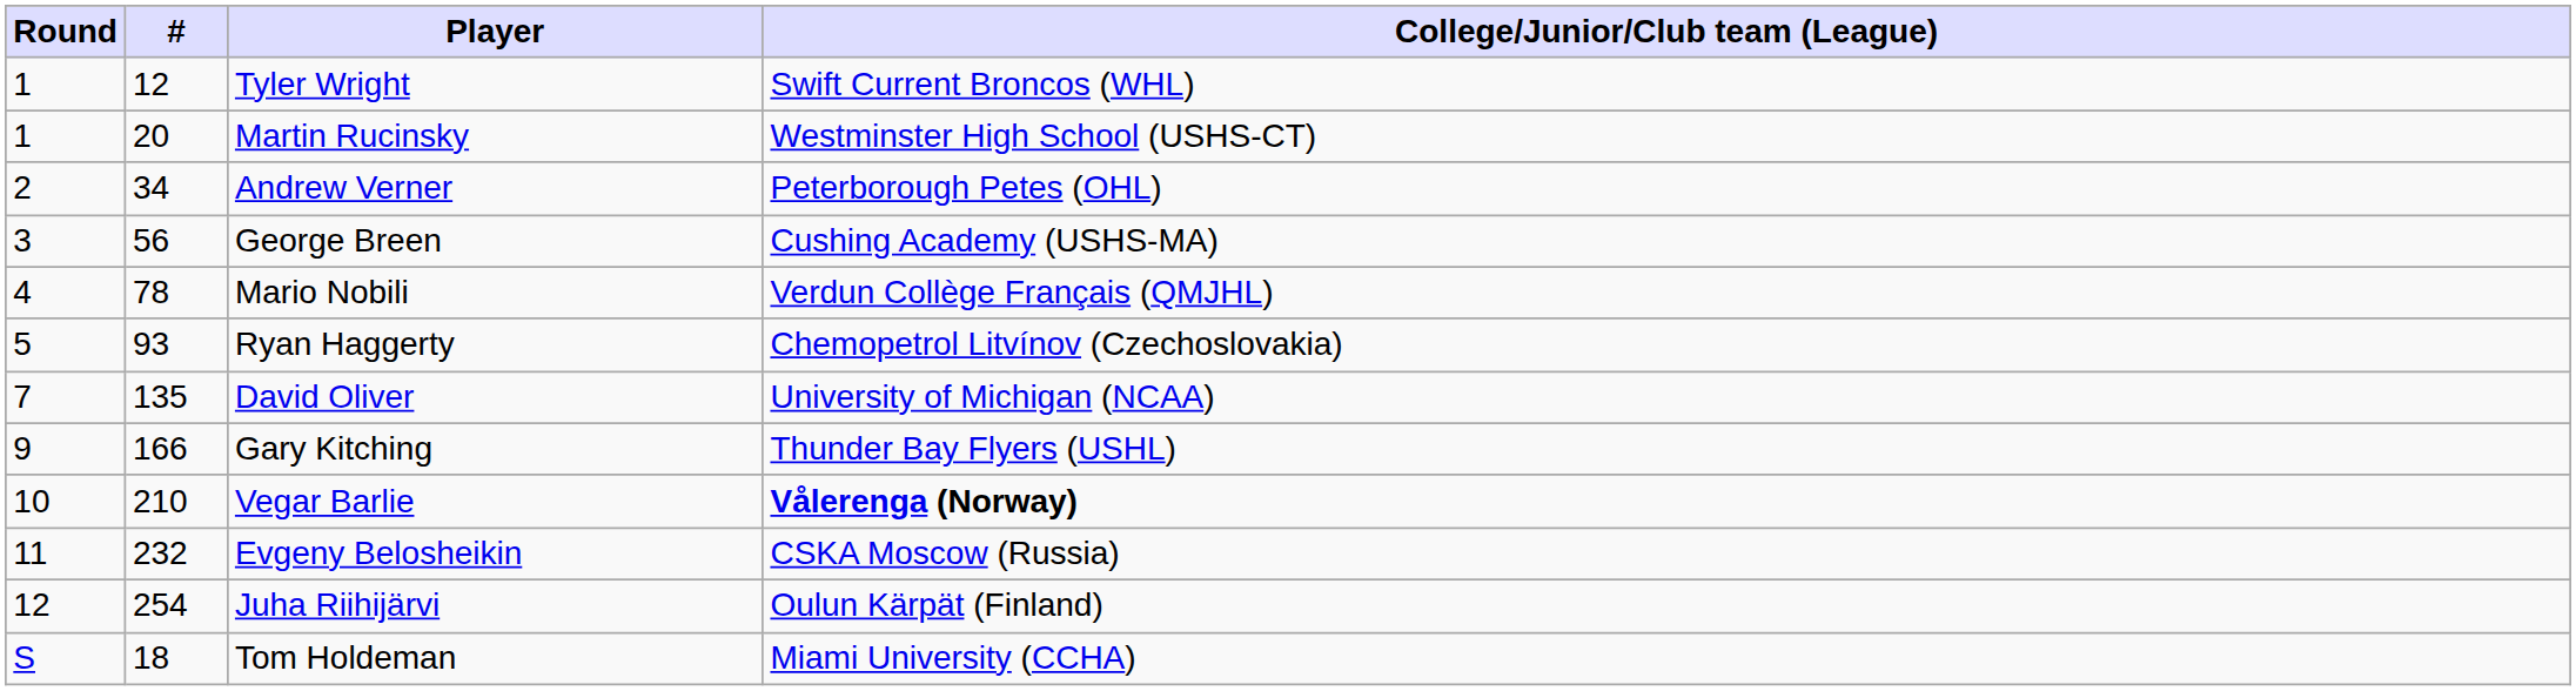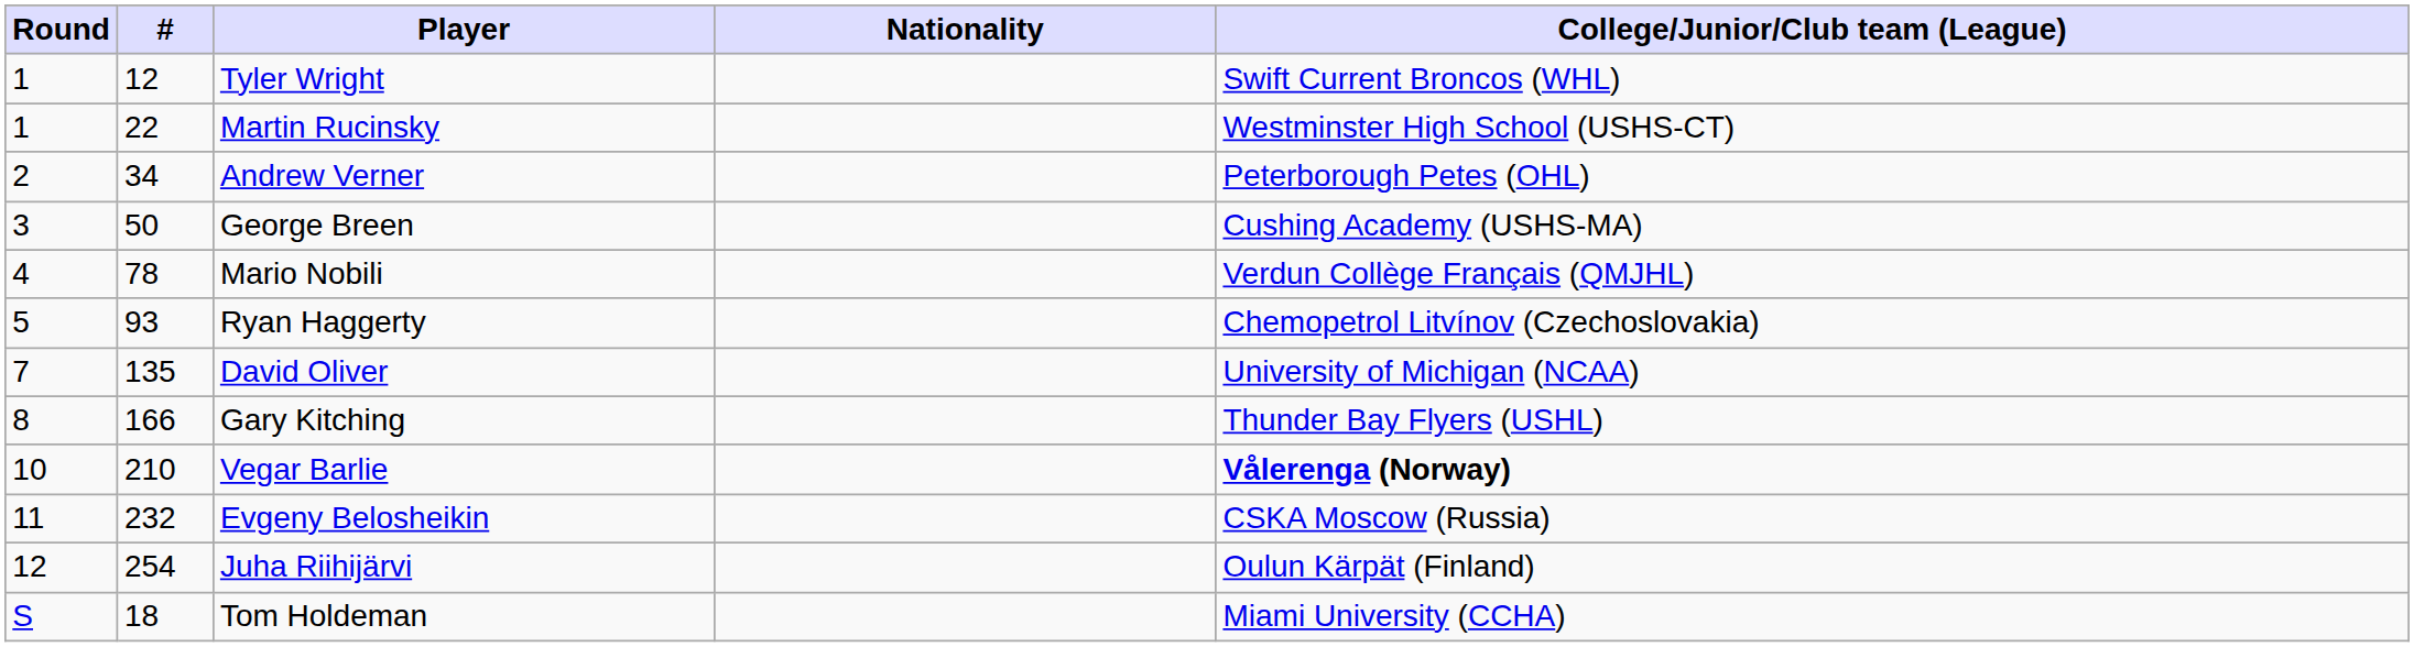+ column: Nationality
Martin Rucinsky | #: 20 -> 22
George Breen | #: 56 -> 50
Gary Kitching | Round: 9 -> 8
